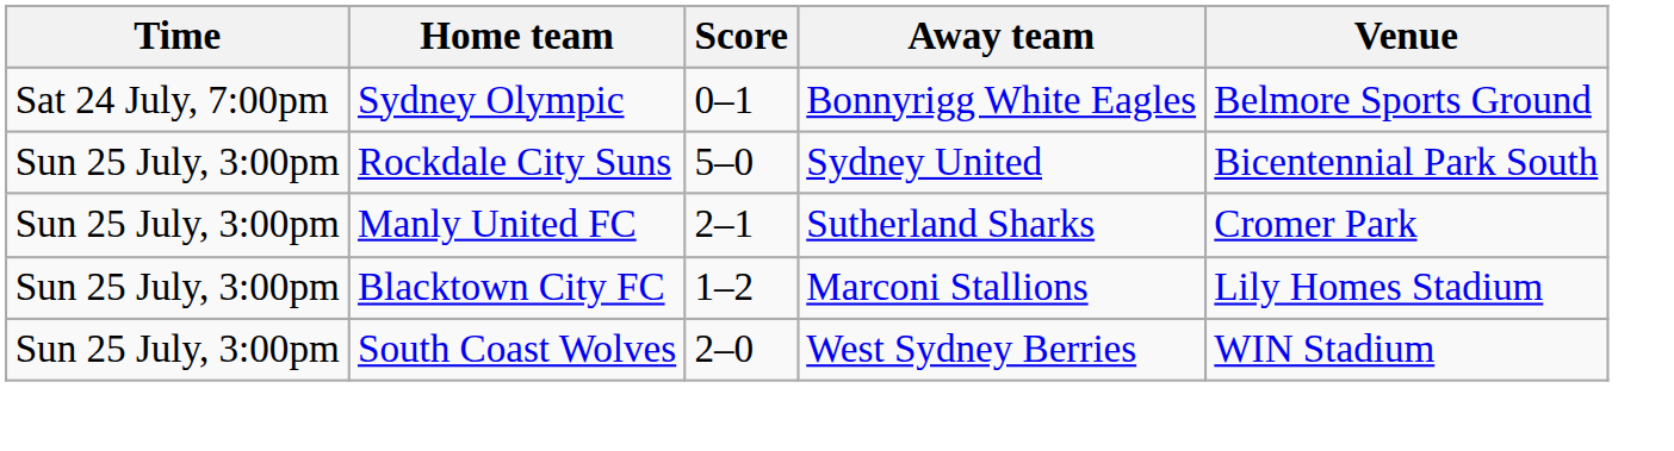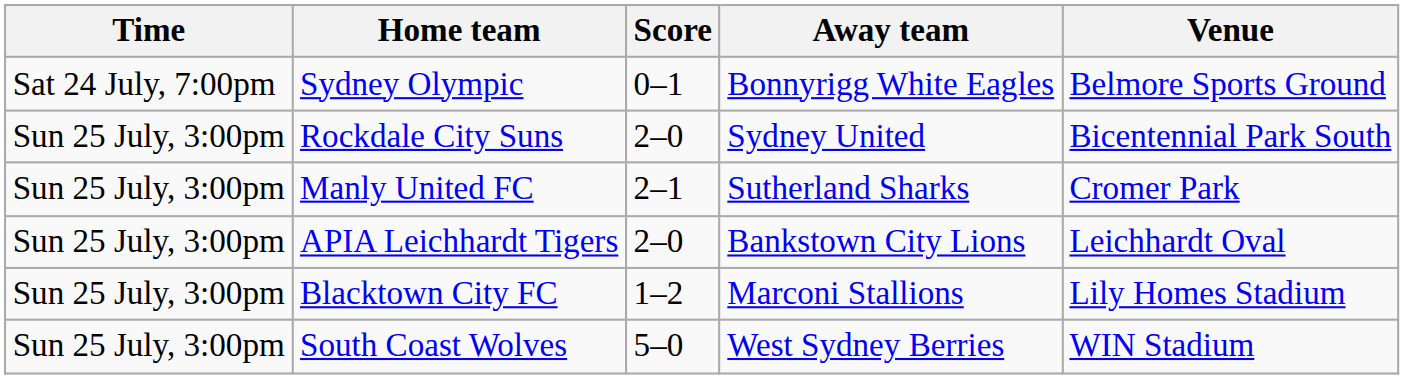Rockdale City Suns | Score: 5–0 -> 2–0
+ row: Sun 25 July, 3:00pm | APIA Leichhardt Tigers | 2–0 | Bankstown City Lions | Leichhardt Oval
South Coast Wolves | Score: 2–0 -> 5–0
